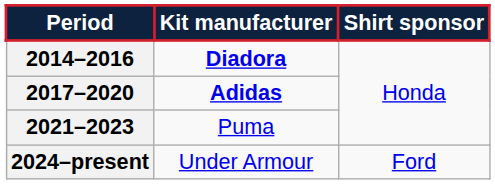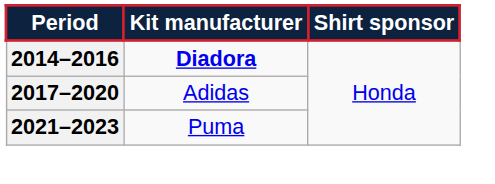2017–2020 | Kit manufacturer: bold -> normal
- row: 2024–present | Under Armour | Ford
